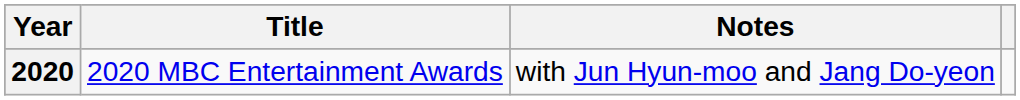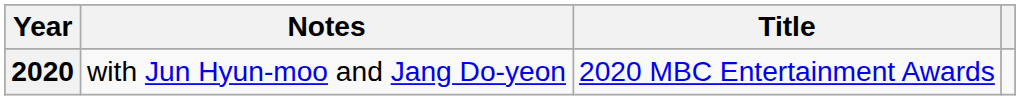columns swapped: Title <-> Notes
